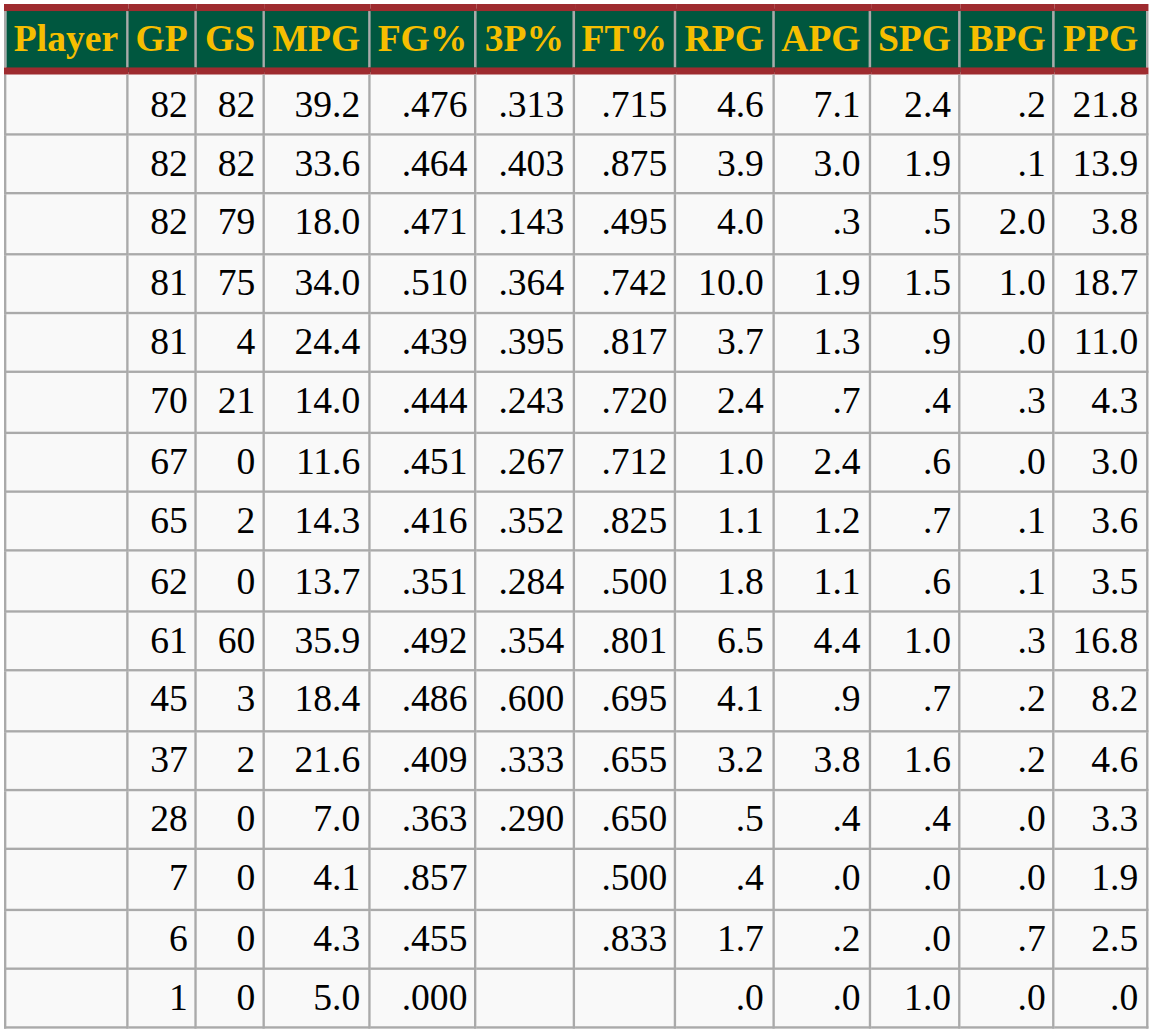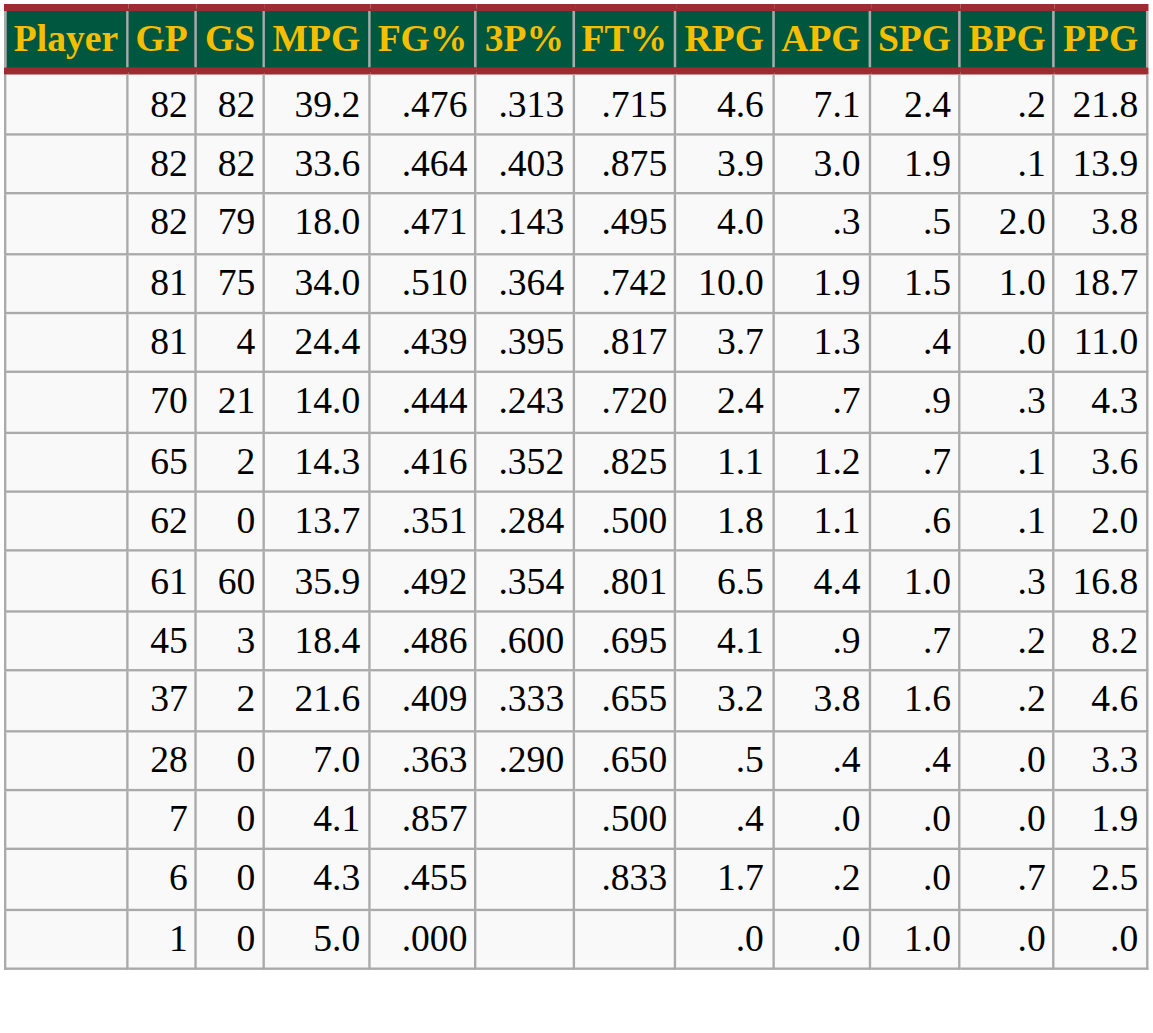24.4 | SPG: .9 -> .4
14.0 | SPG: .4 -> .9
- row: 67 | 0 | 11.6 | .451 | .267 | .712 | 1.0 | 2.4 | .6 | .0 | 3.0
13.7 | PPG: 3.5 -> 2.0
